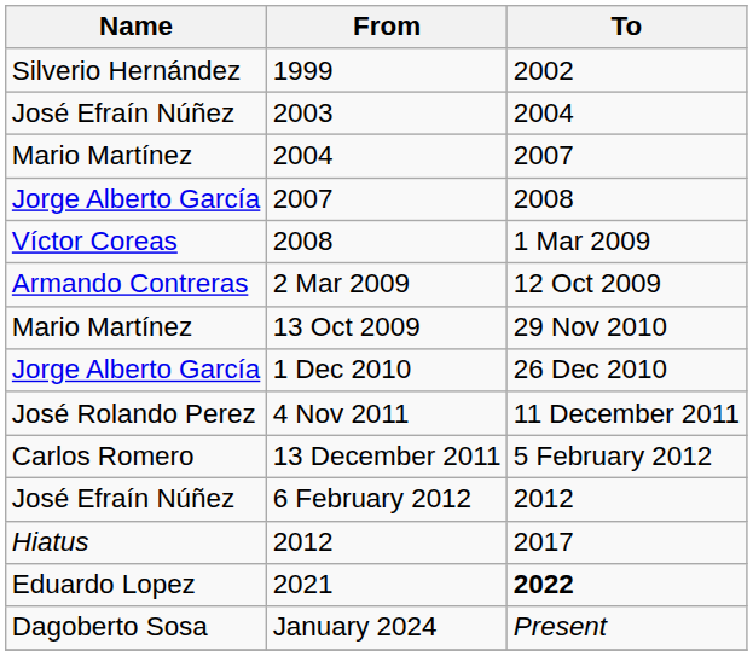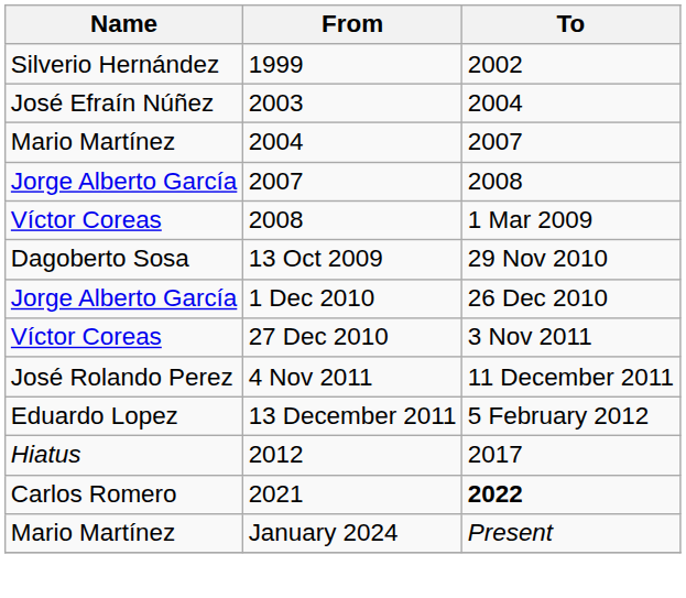- row: Armando Contreras | 2 Mar 2009 | 12 Oct 2009
13 Oct 2009 | Name: Mario Martínez -> Dagoberto Sosa
+ row: Víctor Coreas | 27 Dec 2010 | 3 Nov 2011
13 December 2011 | Name: Carlos Romero -> Eduardo Lopez
- row: José Efraín Núñez | 6 February 2012 | 2012
2021 | Name: Eduardo Lopez -> Carlos Romero
January 2024 | Name: Dagoberto Sosa -> Mario Martínez
